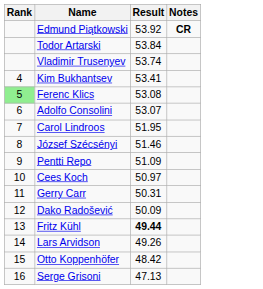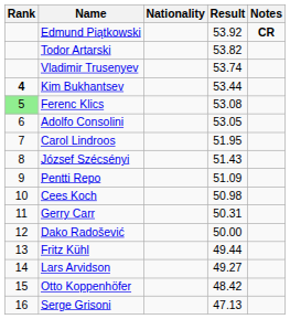+ column: Nationality
Todor Artarski | Result: 53.84 -> 53.82
Kim Bukhantsev | Rank: normal -> bold
Kim Bukhantsev | Result: 53.41 -> 53.44
Adolfo Consolini | Result: 53.07 -> 53.05
József Szécsényi | Result: 51.46 -> 51.43
Cees Koch | Result: 50.97 -> 50.98
Dako Radošević | Result: 50.09 -> 50.00
Fritz Kühl | Result: bold -> normal
Lars Arvidson | Result: 49.26 -> 49.27
